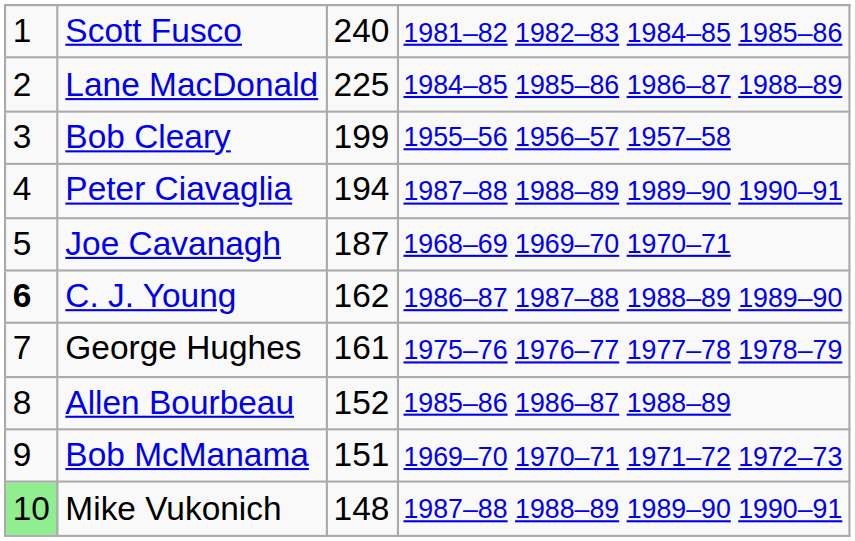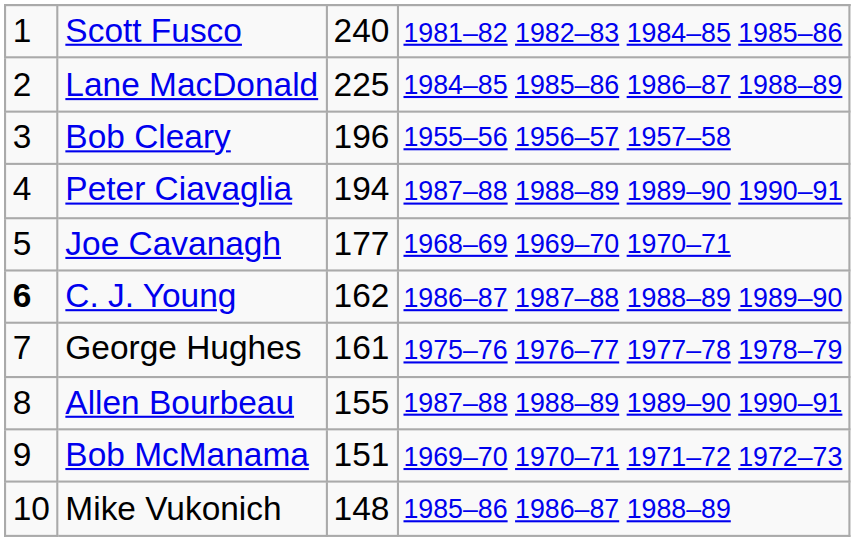Bob Cleary | column 3: 199 -> 196
Joe Cavanagh | column 3: 187 -> 177
Allen Bourbeau | column 3: 152 -> 155
Allen Bourbeau | column 4: 1985–86 1986–87 1988–89 -> 1987–88 1988–89 1989–90 1990–91
Mike Vukonich | column 1: lightgreen background -> no background
Mike Vukonich | column 4: 1987–88 1988–89 1989–90 1990–91 -> 1985–86 1986–87 1988–89
